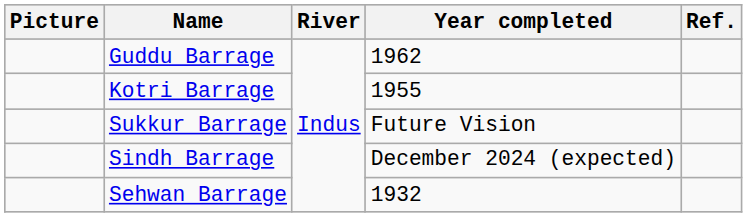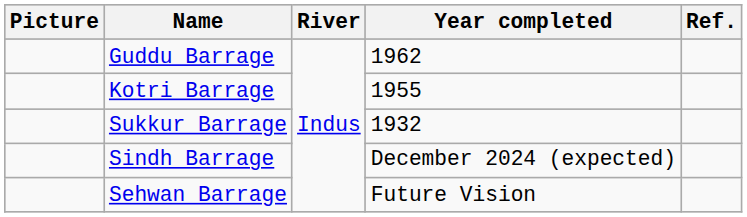Sukkur Barrage | Year completed: Future Vision -> 1932
Sehwan Barrage | Year completed: 1932 -> Future Vision
